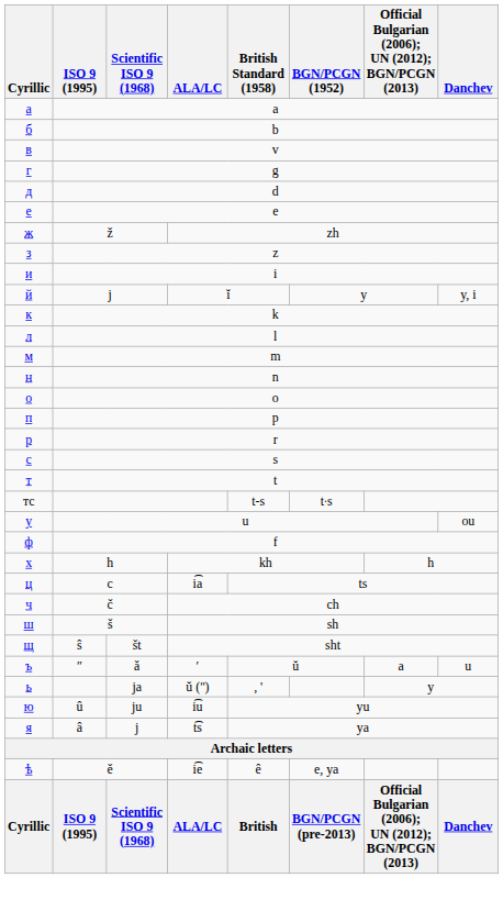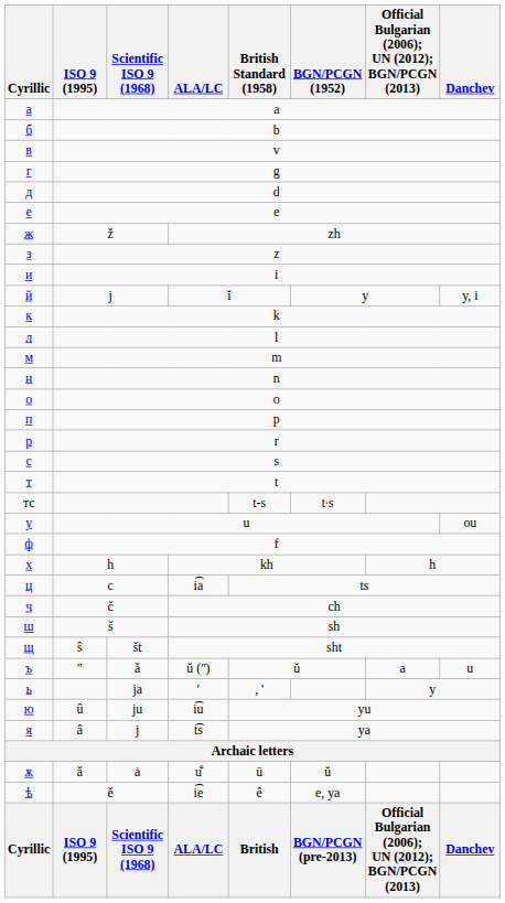ъ | ALA/LC: ʹ -> ŭ (ʺ)
ь | ALA/LC: ŭ (ʺ) -> ʹ
+ row: ѫ | ǎ | ȧ | u̐ | ū | ŭ
